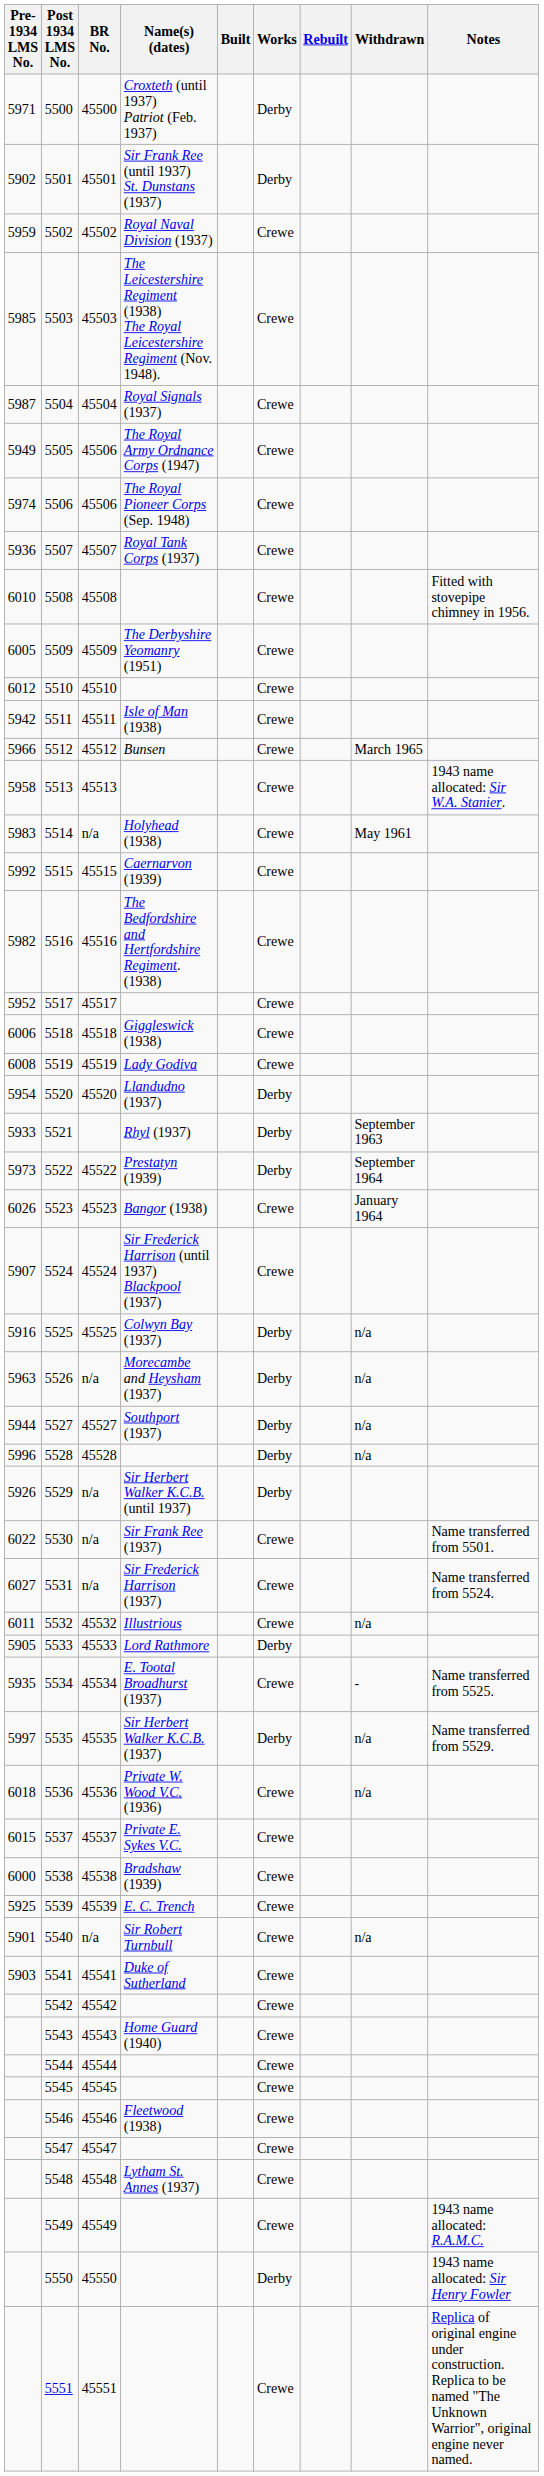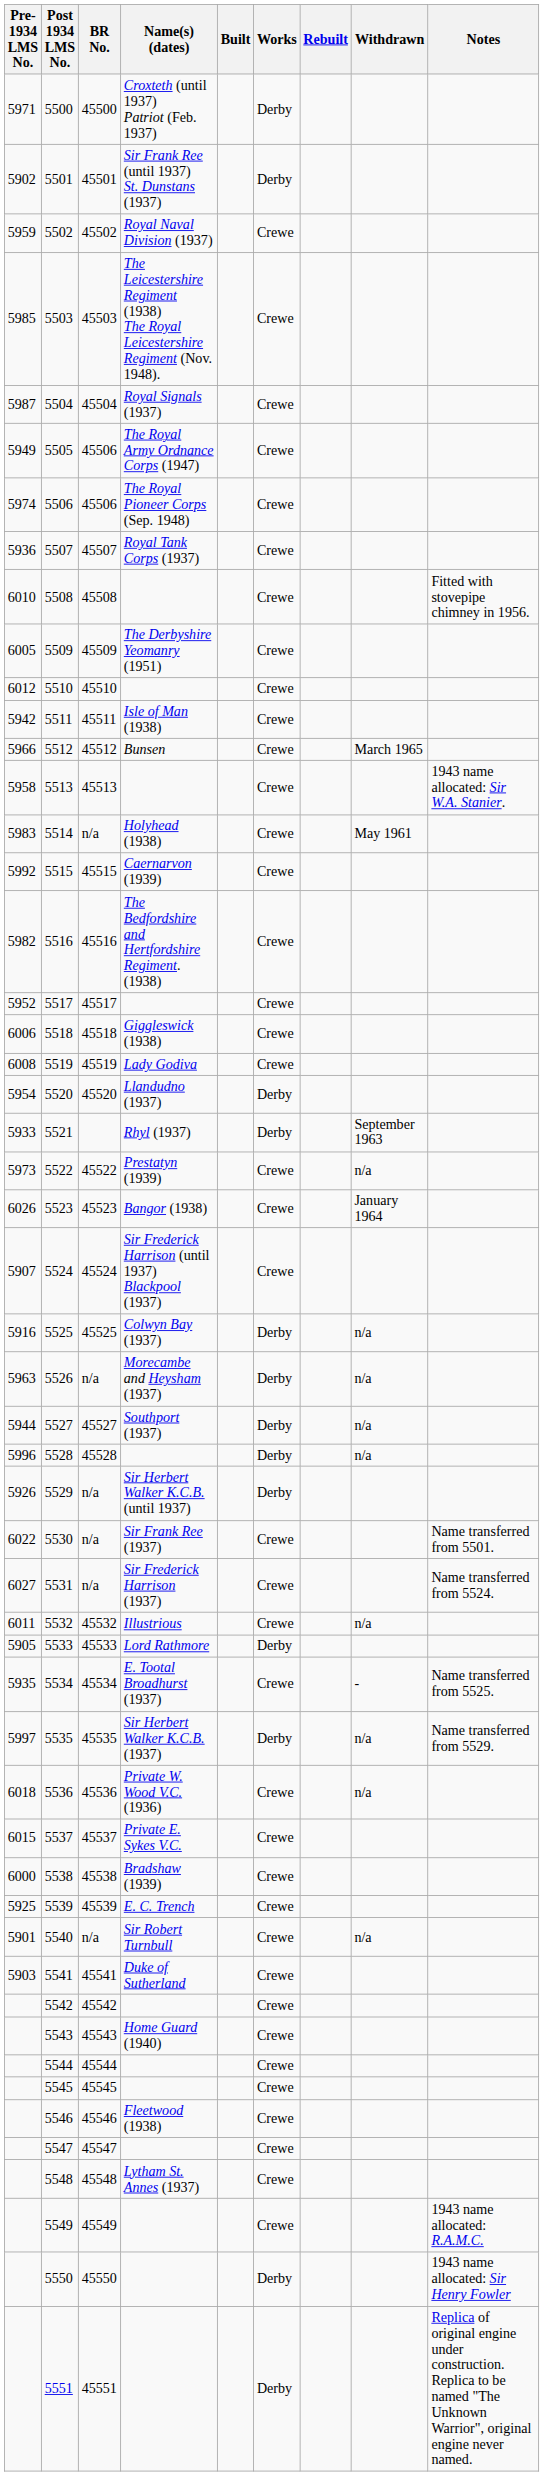5522 | Works: Derby -> Crewe
5522 | Withdrawn: September 1964 -> n/a
5551 | Works: Crewe -> Derby
